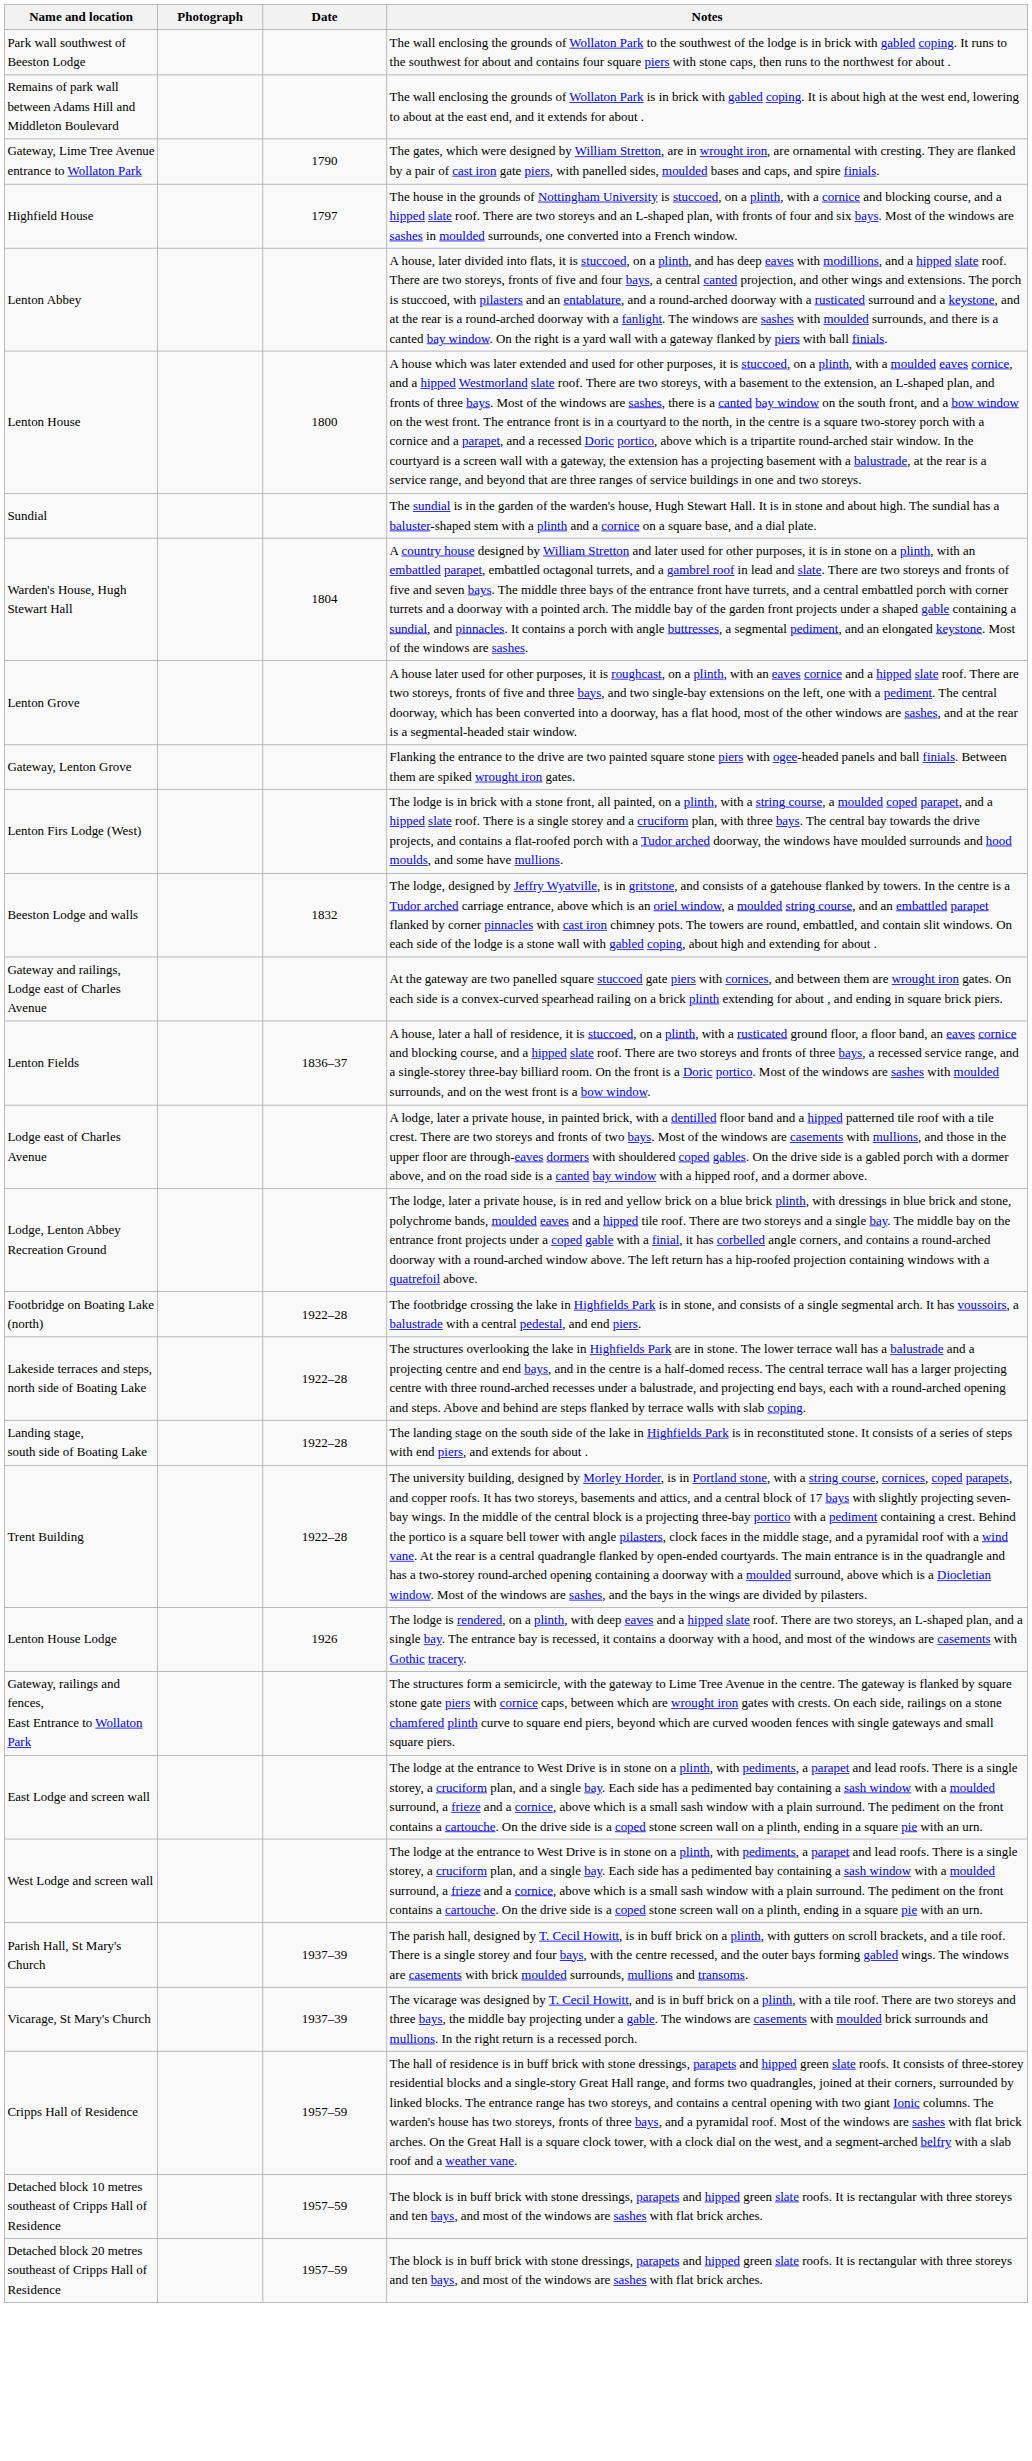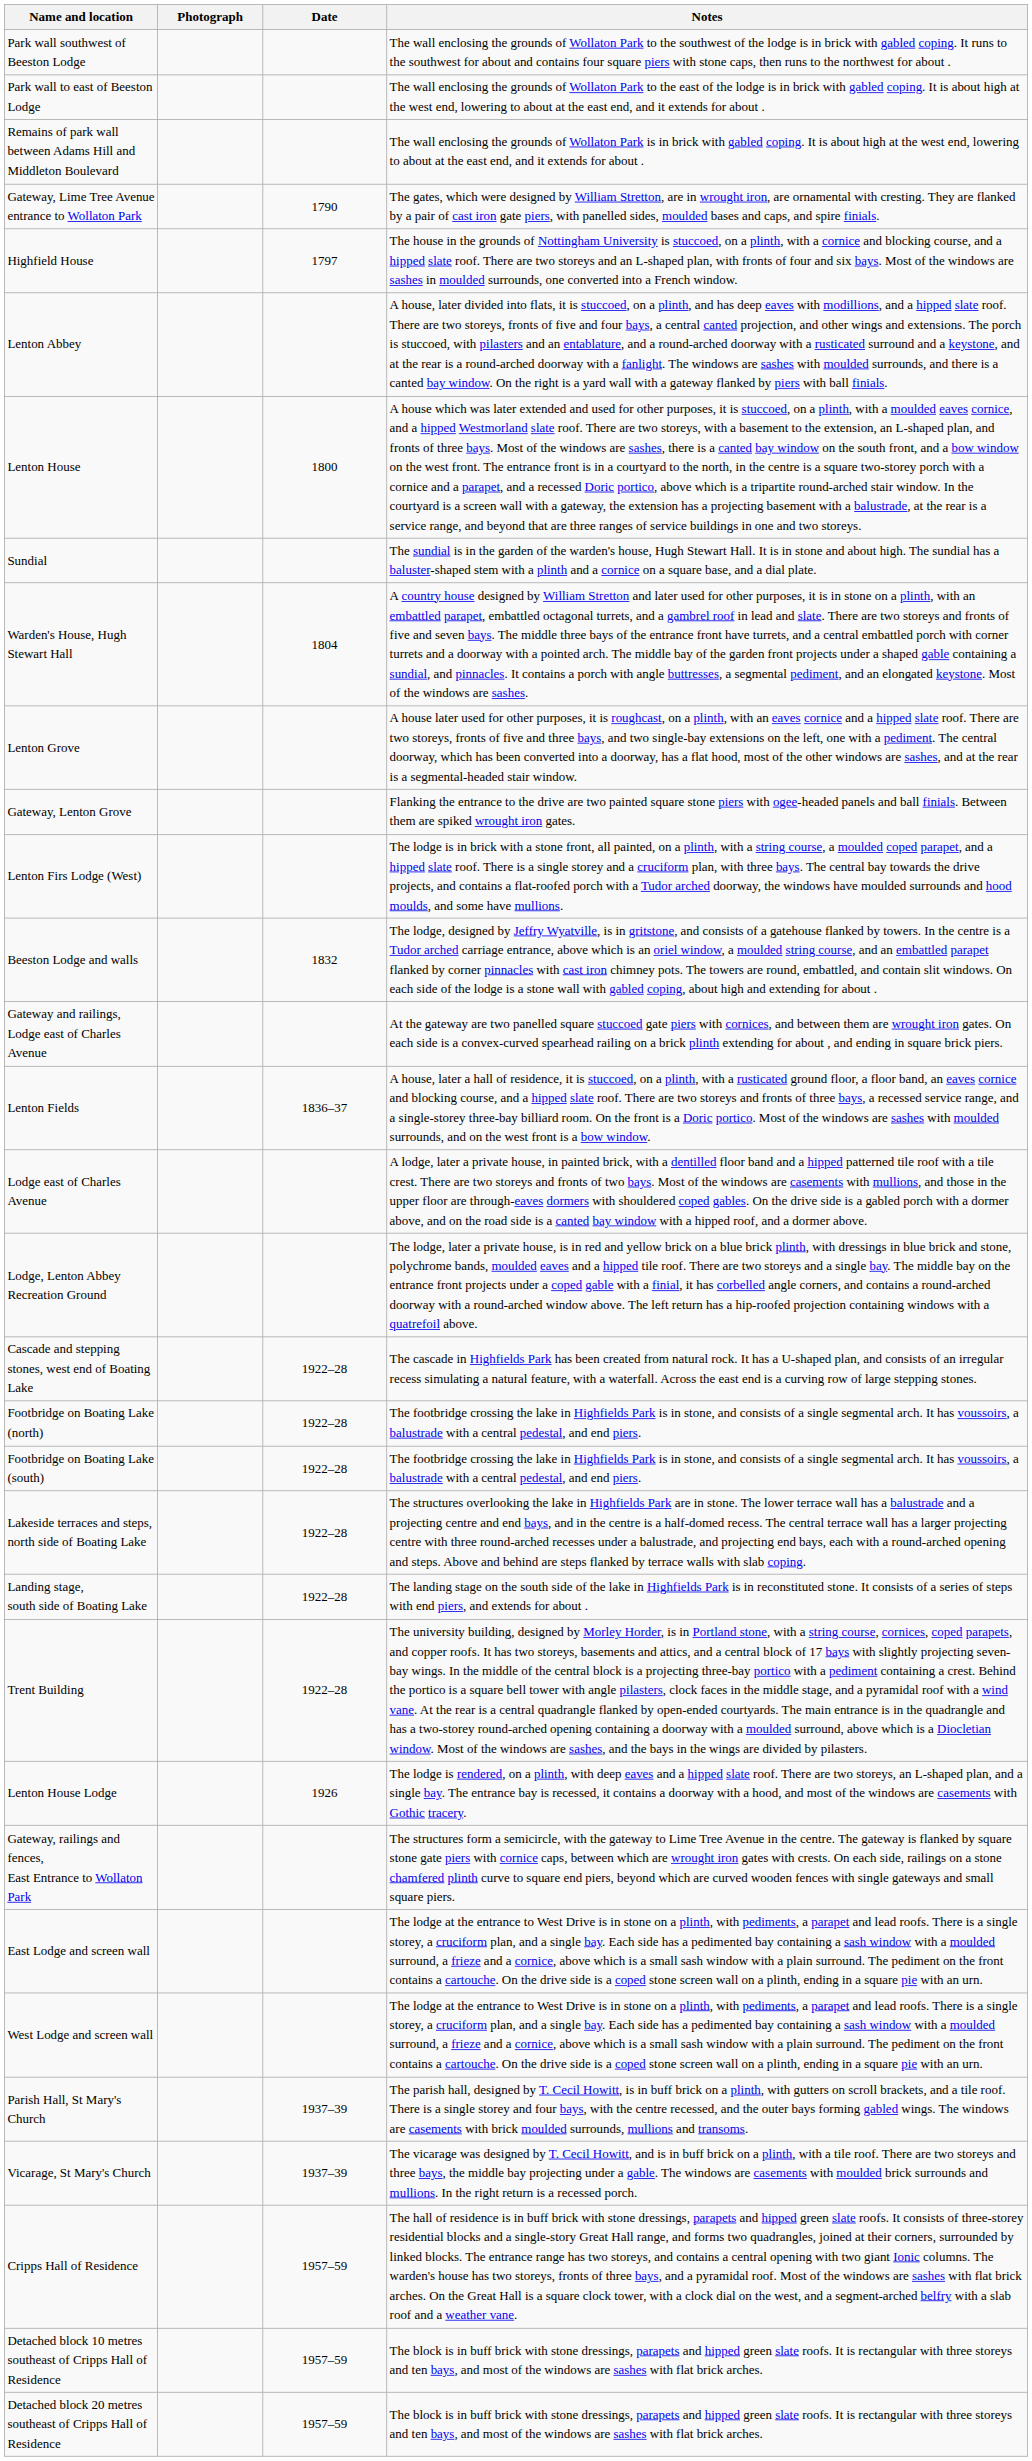+ row: Park wall to east of Beeston Lodge | The wall enclosing the grounds of Wollaton Park to the east of the lodge is in brick with gabled coping. It is about high at the west end, lowering to about at the east end, and it extends for about .
+ row: Cascade and stepping stones, west end of Boating Lake | 1922–28 | The cascade in Highfields Park has been created from natural rock. It has a U-shaped plan, and consists of an irregular recess simulating a natural feature, with a waterfall. Across the east end is a curving row of large stepping stones.
+ row: Footbridge on Boating Lake (south) | 1922–28 | The footbridge crossing the lake in Highfields Park is in stone, and consists of a single segmental arch. It has voussoirs, a balustrade with a central pedestal, and end piers.
